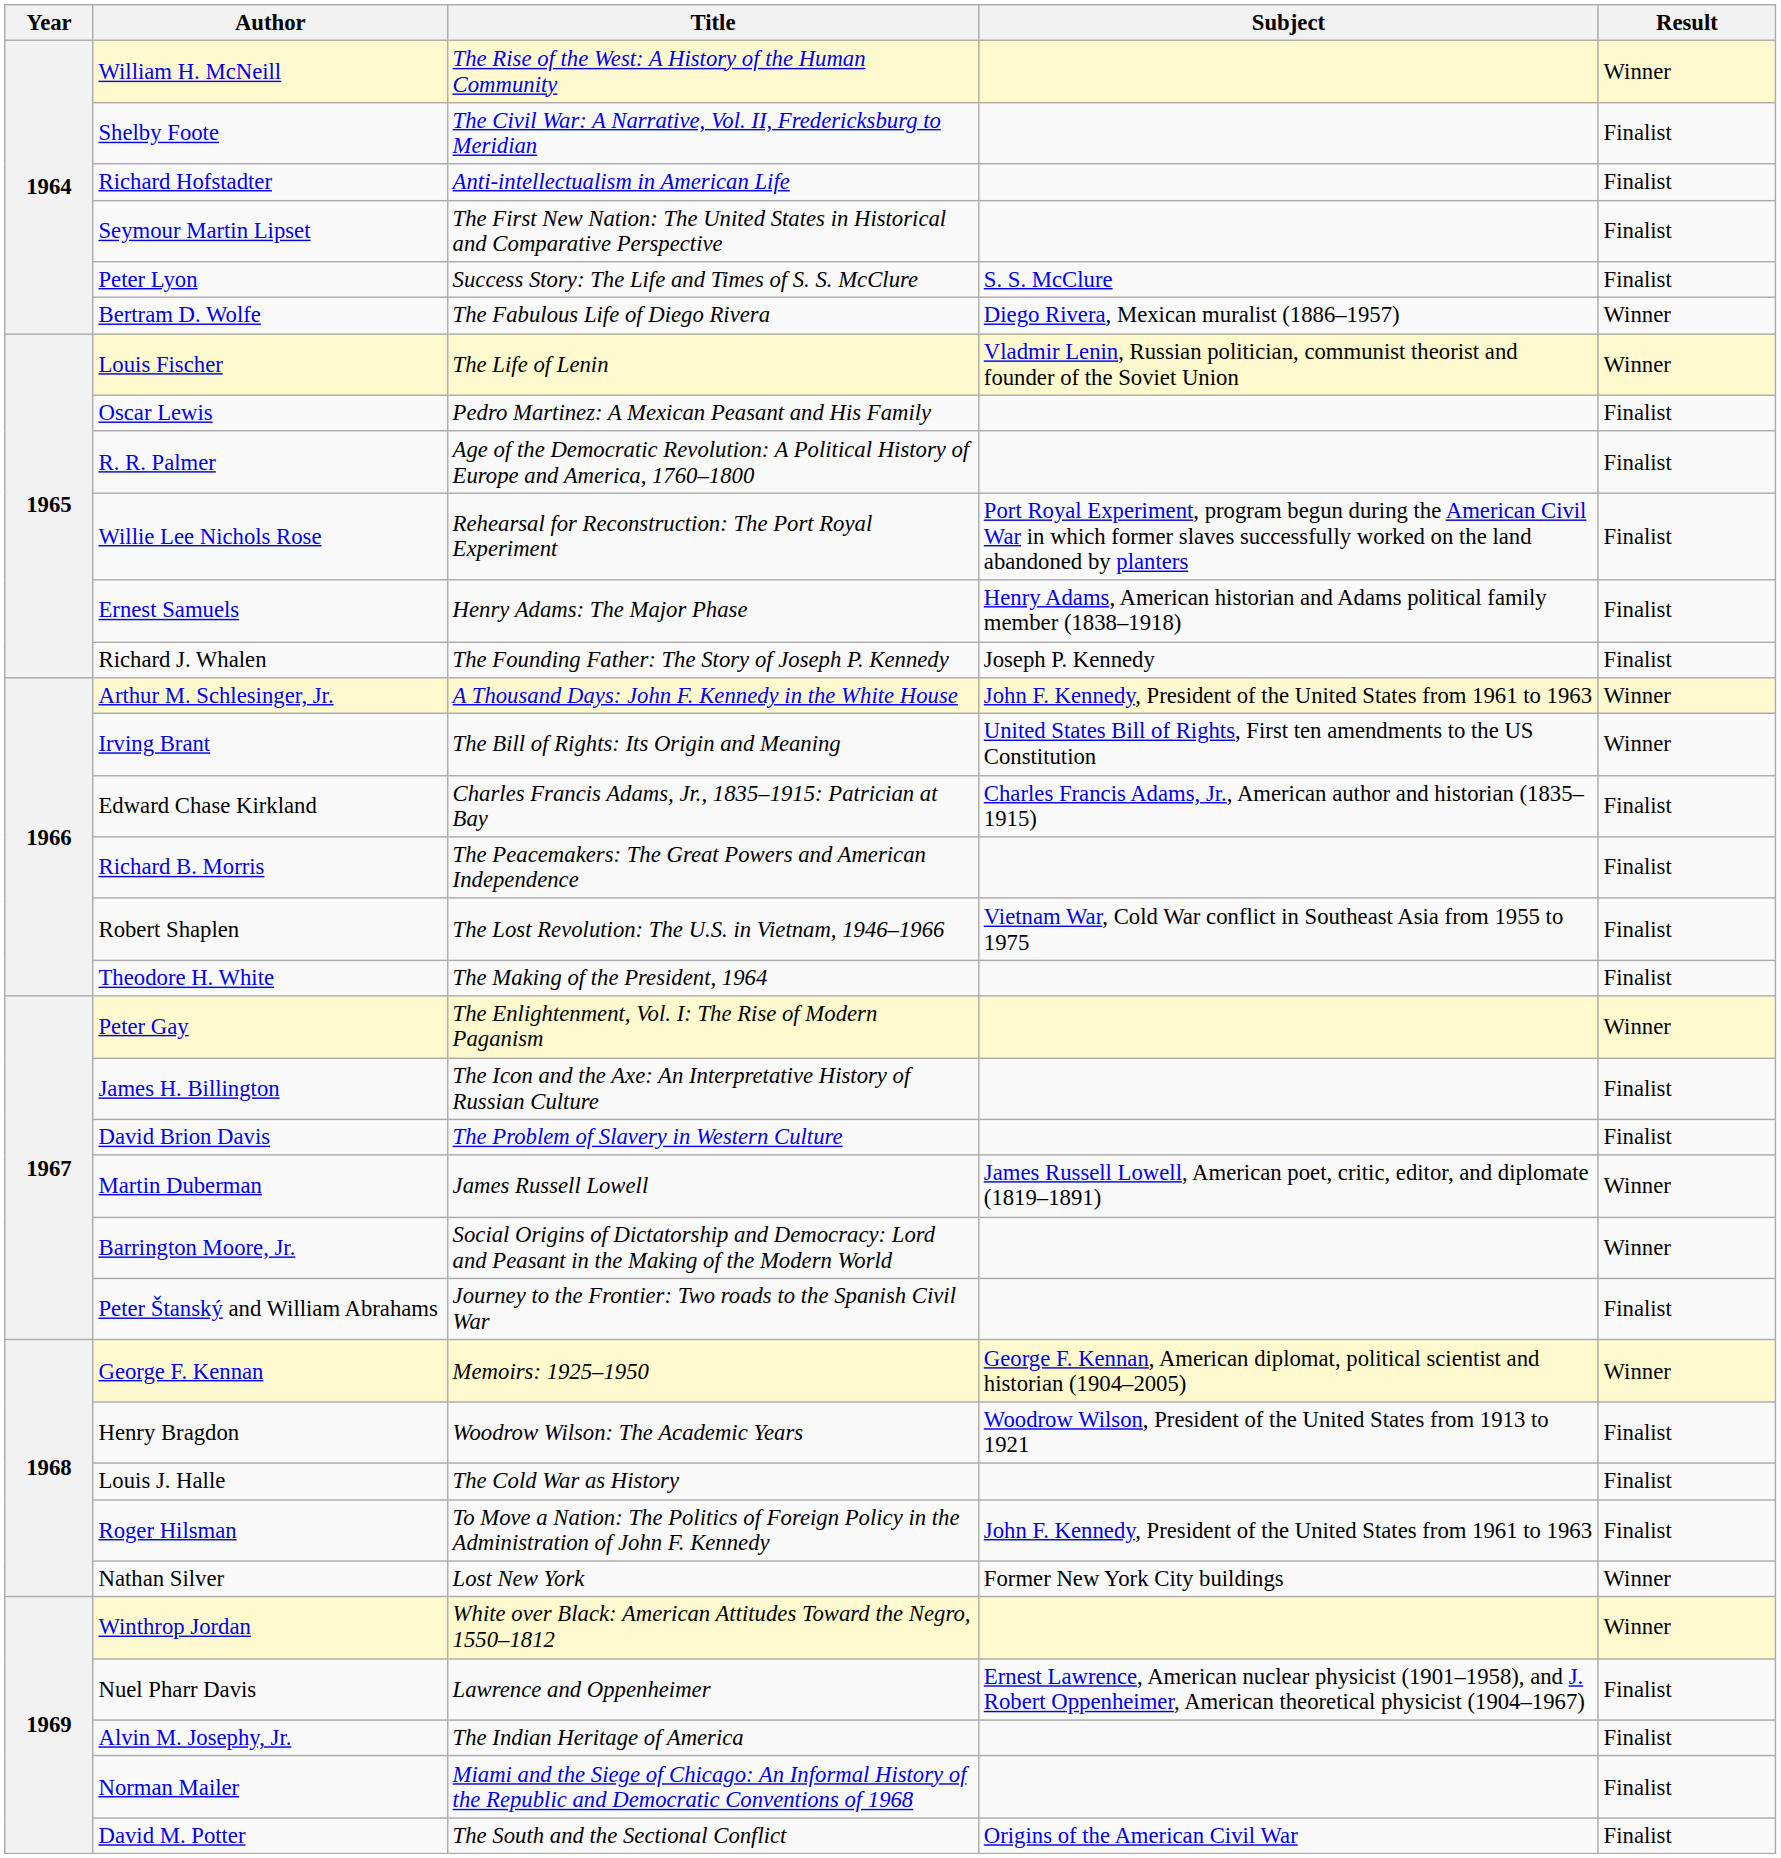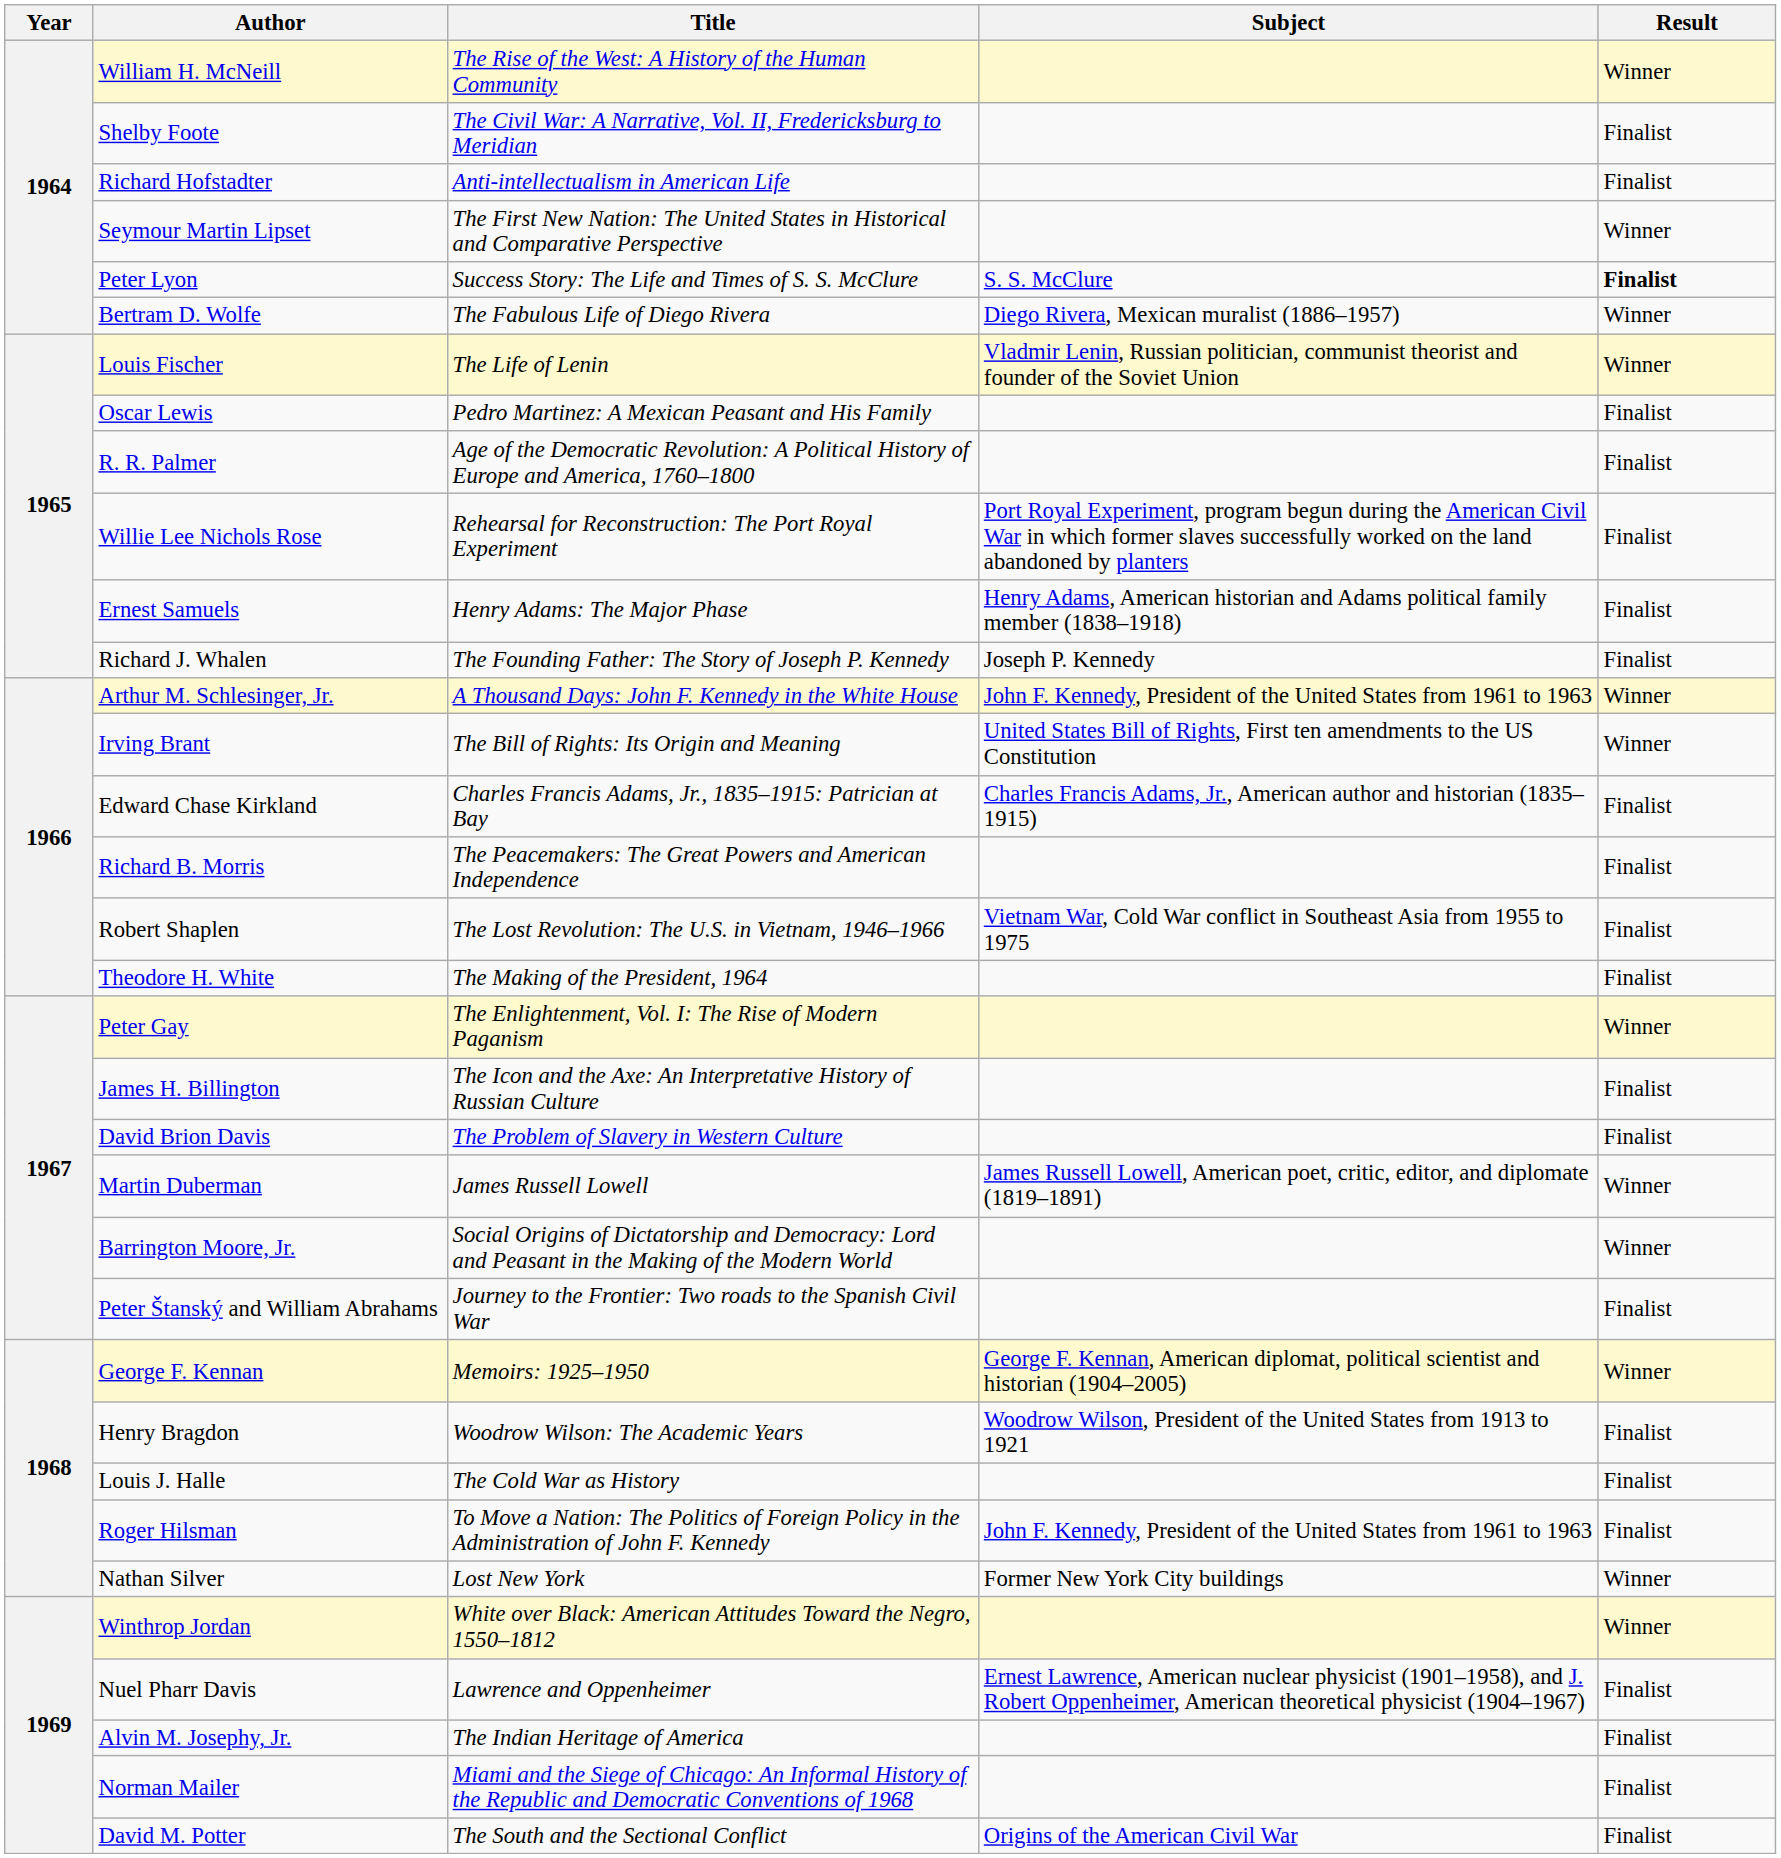Seymour Martin Lipset | Result: Finalist -> Winner
Peter Lyon | Result: normal -> bold
